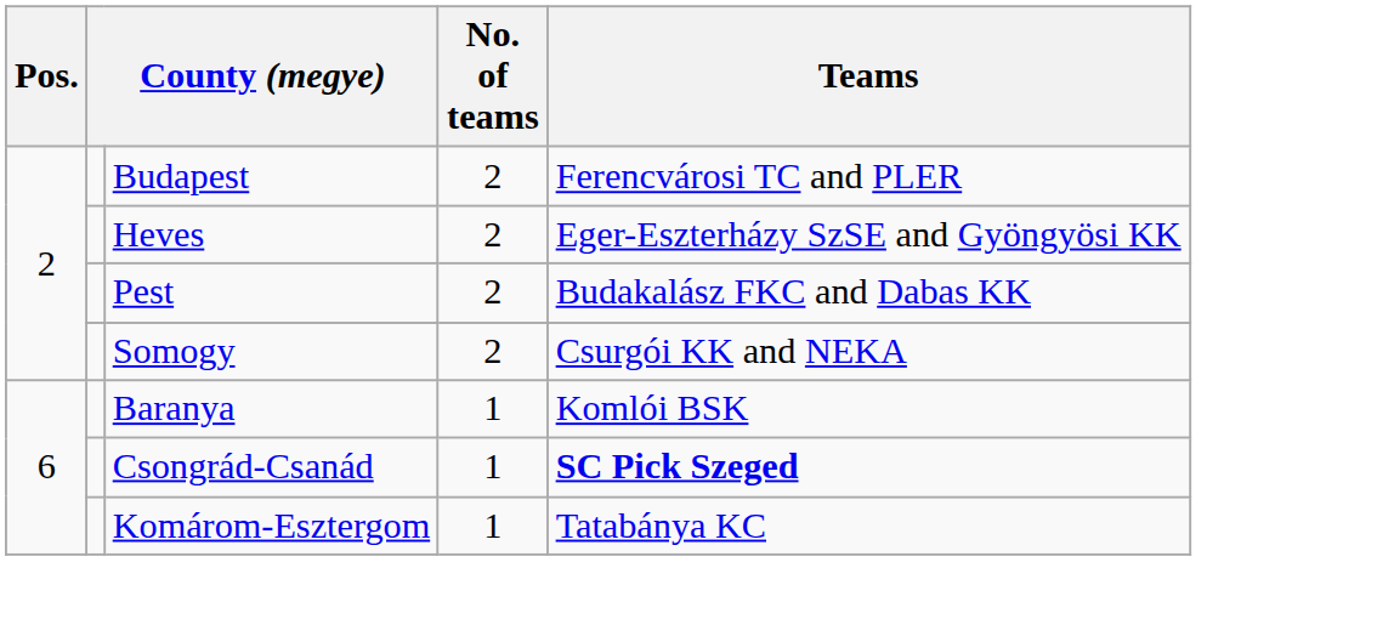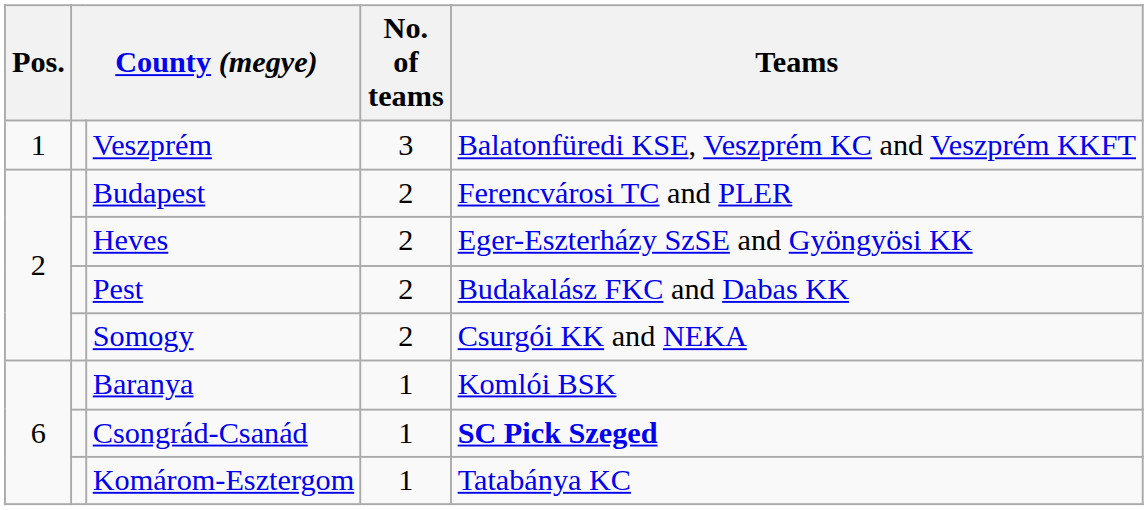+ row: 1 | Veszprém | 3 | Balatonfüredi KSE, Veszprém KC and Veszprém KKFT
